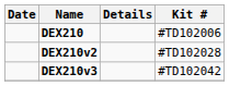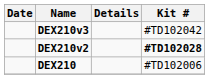rows swapped: DEX210v3 <-> DEX210
DEX210v2 | Kit #: normal -> bold
